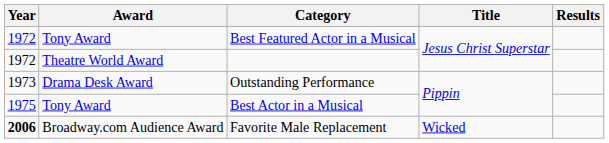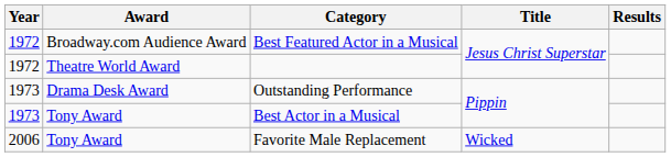Best Featured Actor in a Musical | Award: Tony Award -> Broadway.com Audience Award
Best Actor in a Musical | Year: 1975 -> 1973
Favorite Male Replacement | Year: bold -> normal
Favorite Male Replacement | Award: Broadway.com Audience Award -> Tony Award
